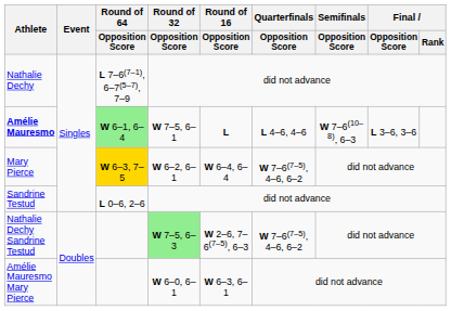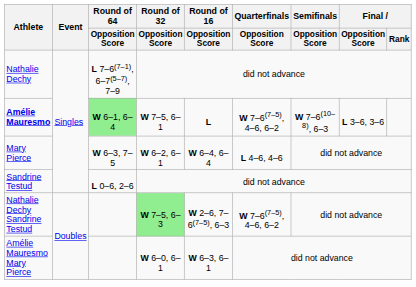Amélie Mauresmo | Quarterfinals / Opposition Score: L 4–6, 4–6 -> W 7–6(7–5), 4–6, 6–2
Mary Pierce | Round of 64 / Opposition Score: gold background -> no background
Mary Pierce | Quarterfinals / Opposition Score: W 7–6(7–5), 4–6, 6–2 -> L 4–6, 4–6
